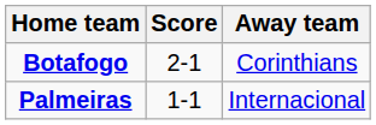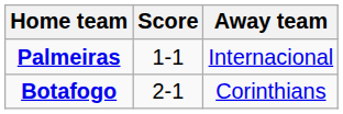rows swapped: Palmeiras <-> Botafogo
